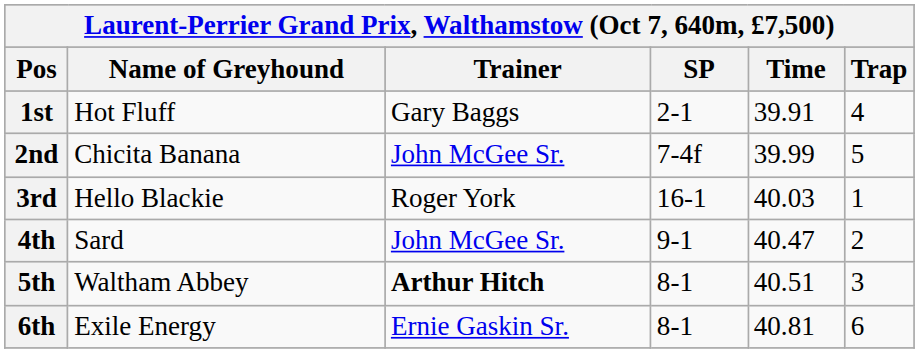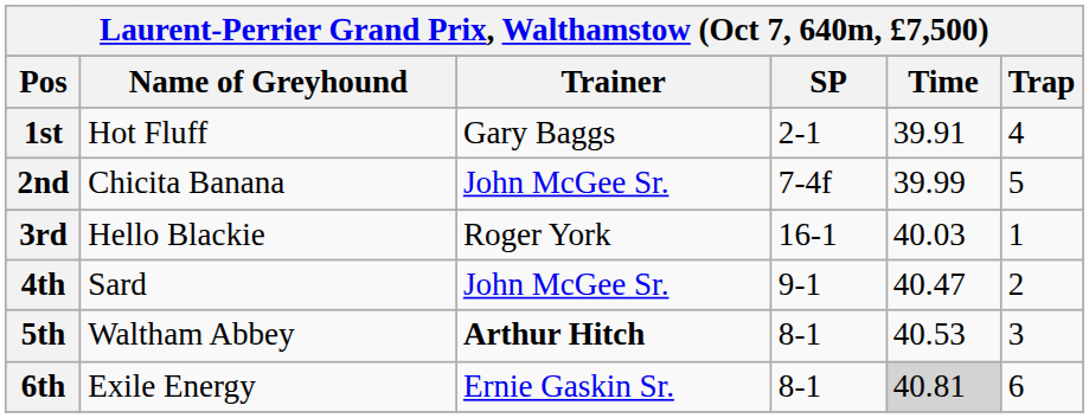5th | Time: 40.51 -> 40.53
6th | Time: no background -> lightgrey background
